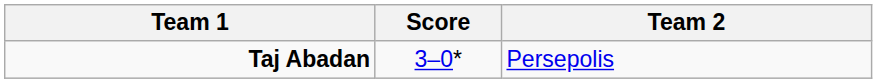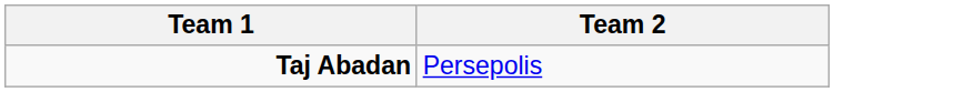- column: Score | 3–0*
